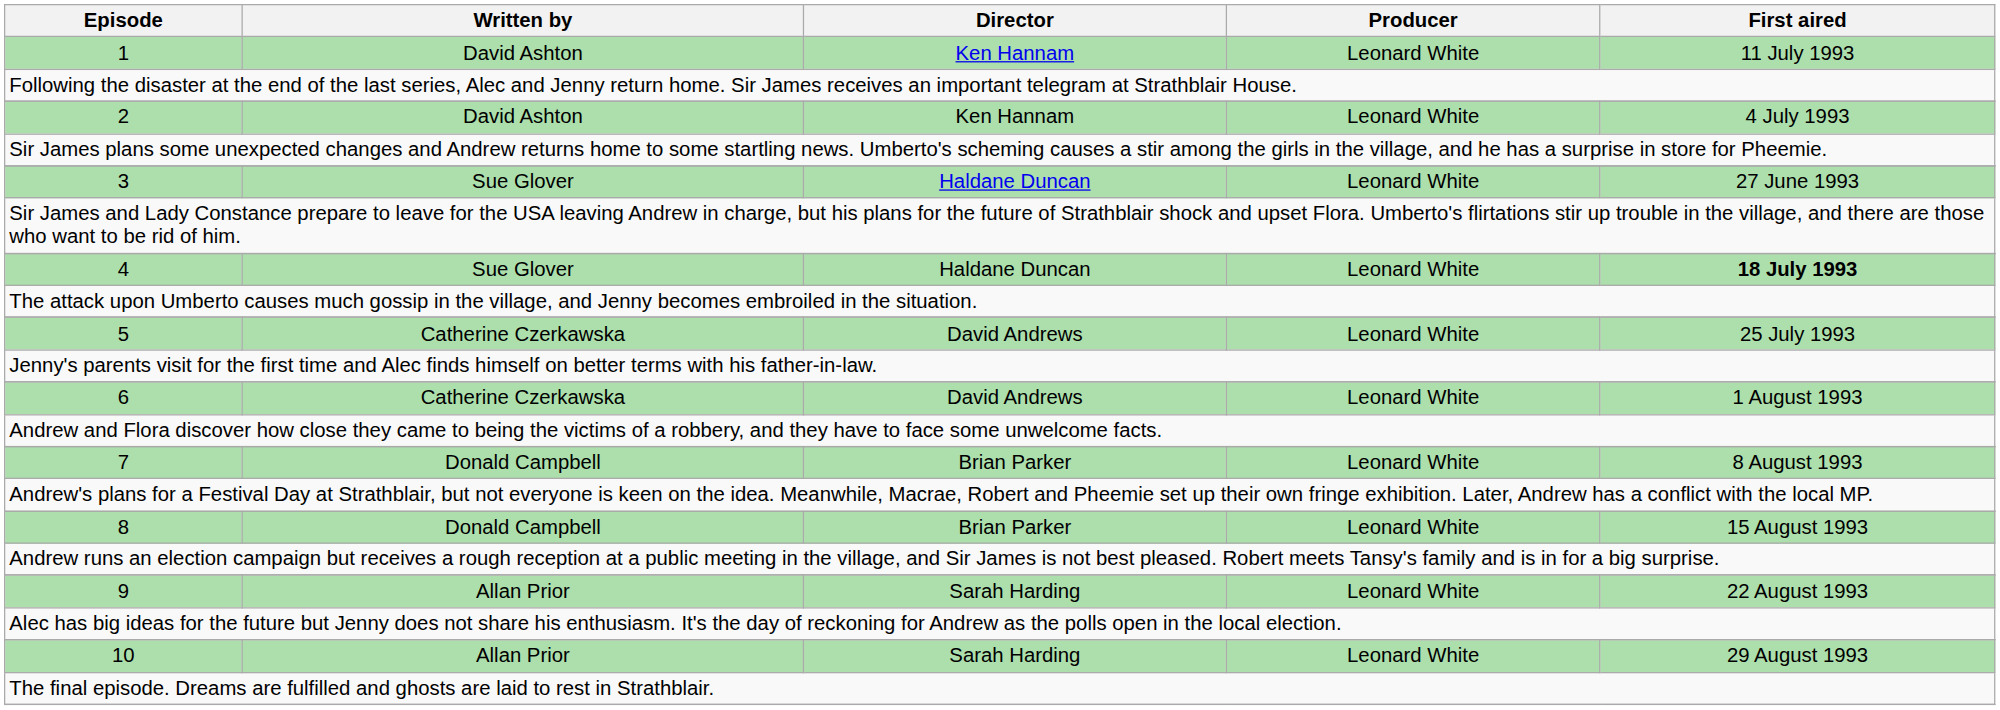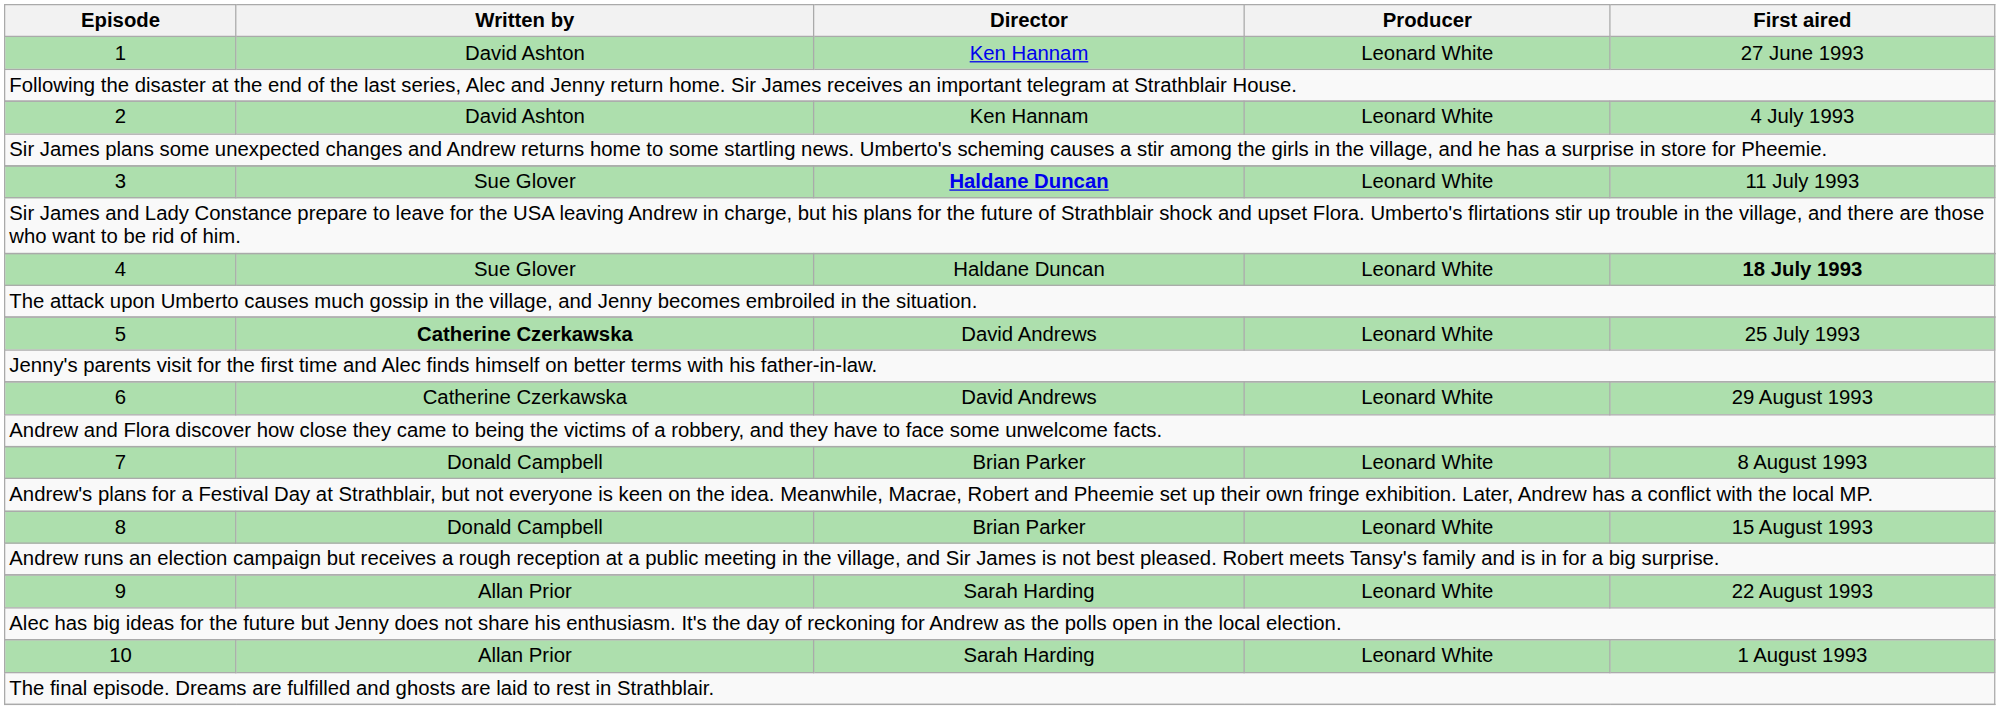1 | First aired: 11 July 1993 -> 27 June 1993
3 | Director: normal -> bold
3 | First aired: 27 June 1993 -> 11 July 1993
5 | Written by: normal -> bold
6 | First aired: 1 August 1993 -> 29 August 1993
10 | First aired: 29 August 1993 -> 1 August 1993
